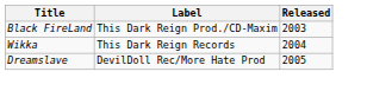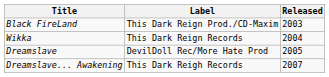+ row: Dreamslave... Awakening | This Dark Reigh Records | 2007
